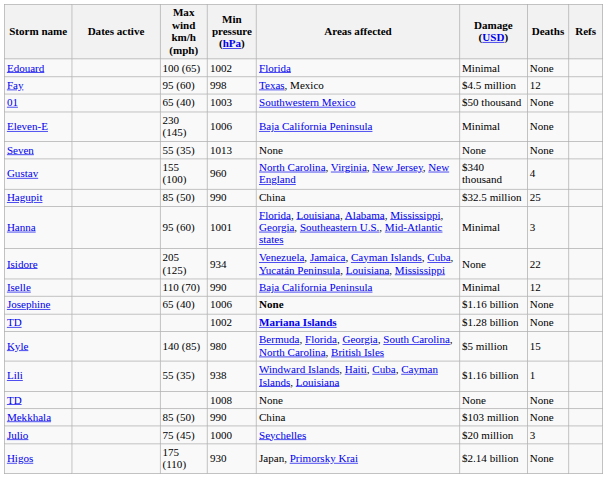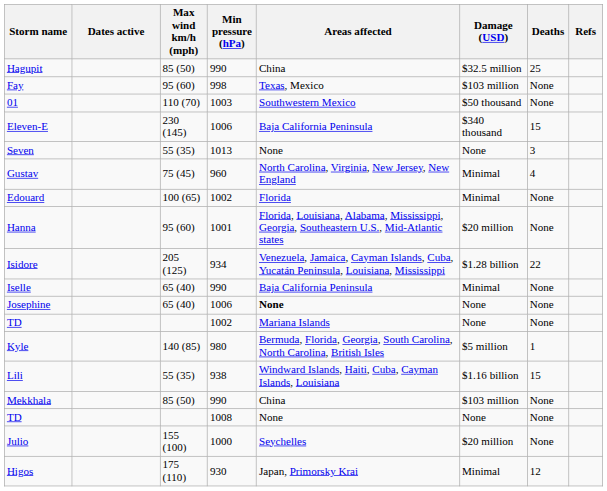rows swapped: Edouard <-> Hagupit
Fay | Damage (USD): $4.5 million -> $103 million
Fay | Deaths: 12 -> None
01 | Max wind km/h (mph): 65 (40) -> 110 (70)
Eleven-E | Damage (USD): Minimal -> $340 thousand
Eleven-E | Deaths: None -> 15
Seven | Deaths: None -> 3
Gustav | Max wind km/h (mph): 155 (100) -> 75 (45)
Gustav | Damage (USD): $340 thousand -> Minimal
Hanna | Damage (USD): Minimal -> $20 million
Hanna | Deaths: 3 -> None
Isidore | Damage (USD): None -> $1.28 billion
Iselle | Max wind km/h (mph): 110 (70) -> 65 (40)
Iselle | Deaths: 12 -> None
Josephine | Damage (USD): $1.16 billion -> None
TD / 1002 | Areas affected: bold -> normal
TD / 1002 | Damage (USD): $1.28 billion -> None
Kyle | Deaths: 15 -> 1
Lili | Deaths: 1 -> 15
rows swapped: TD / 1008 <-> Mekkhala
Julio | Max wind km/h (mph): 75 (45) -> 155 (100)
Julio | Deaths: 3 -> None
Higos | Damage (USD): $2.14 billion -> Minimal
Higos | Deaths: None -> 12
